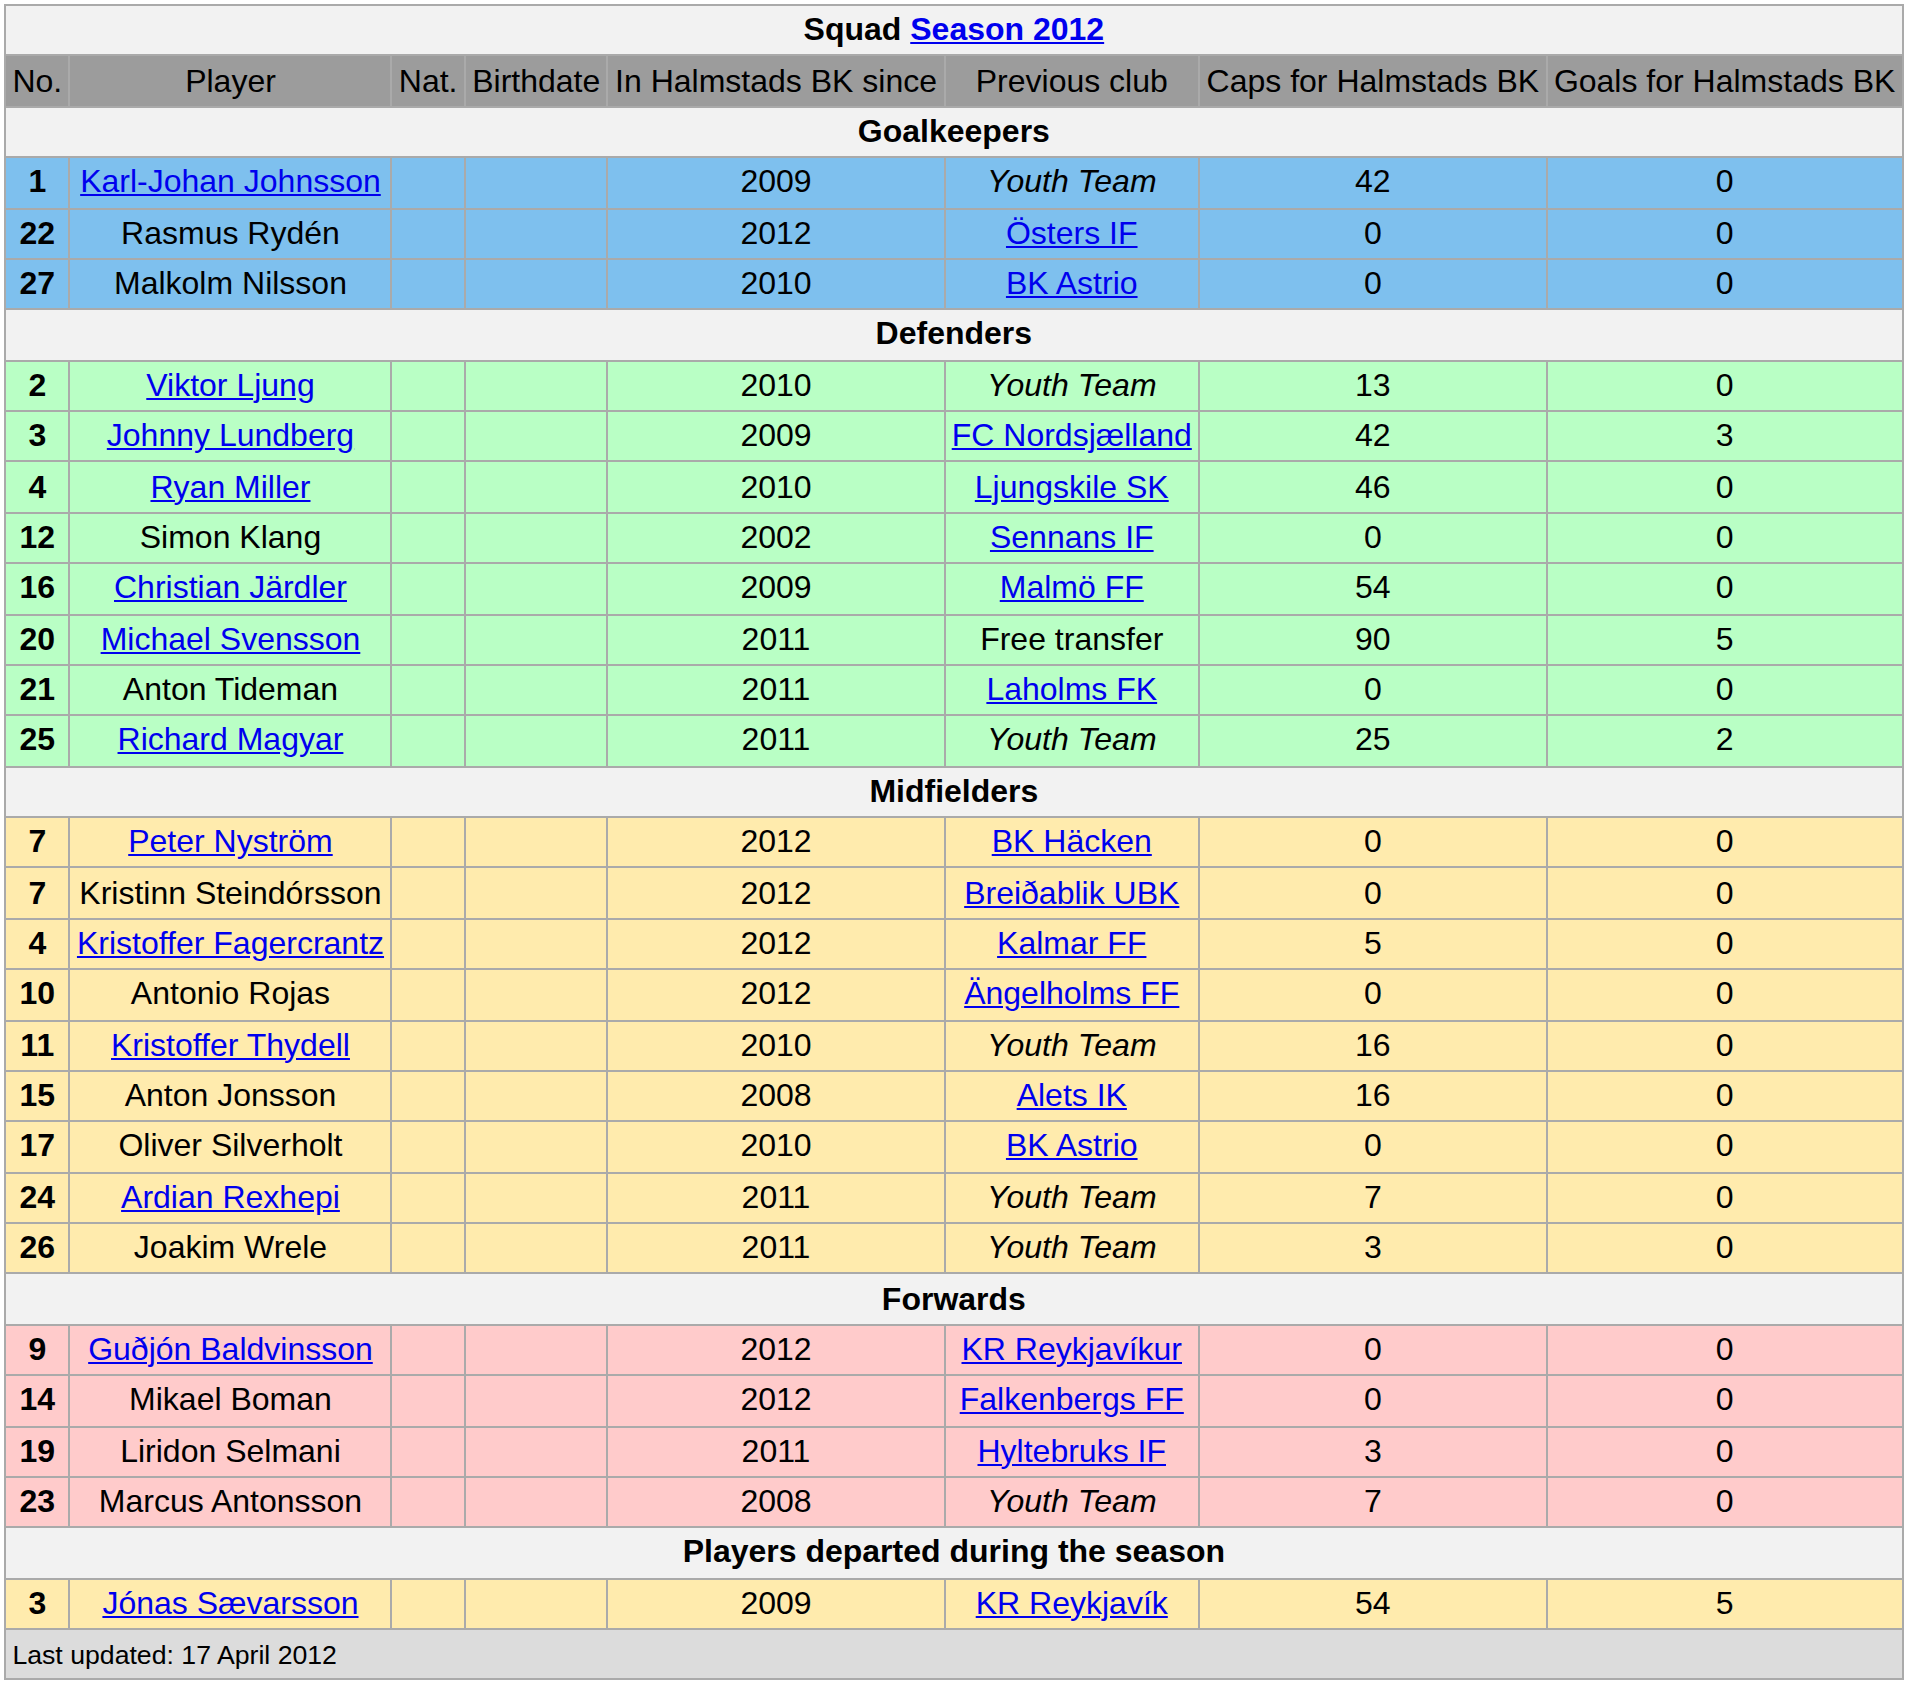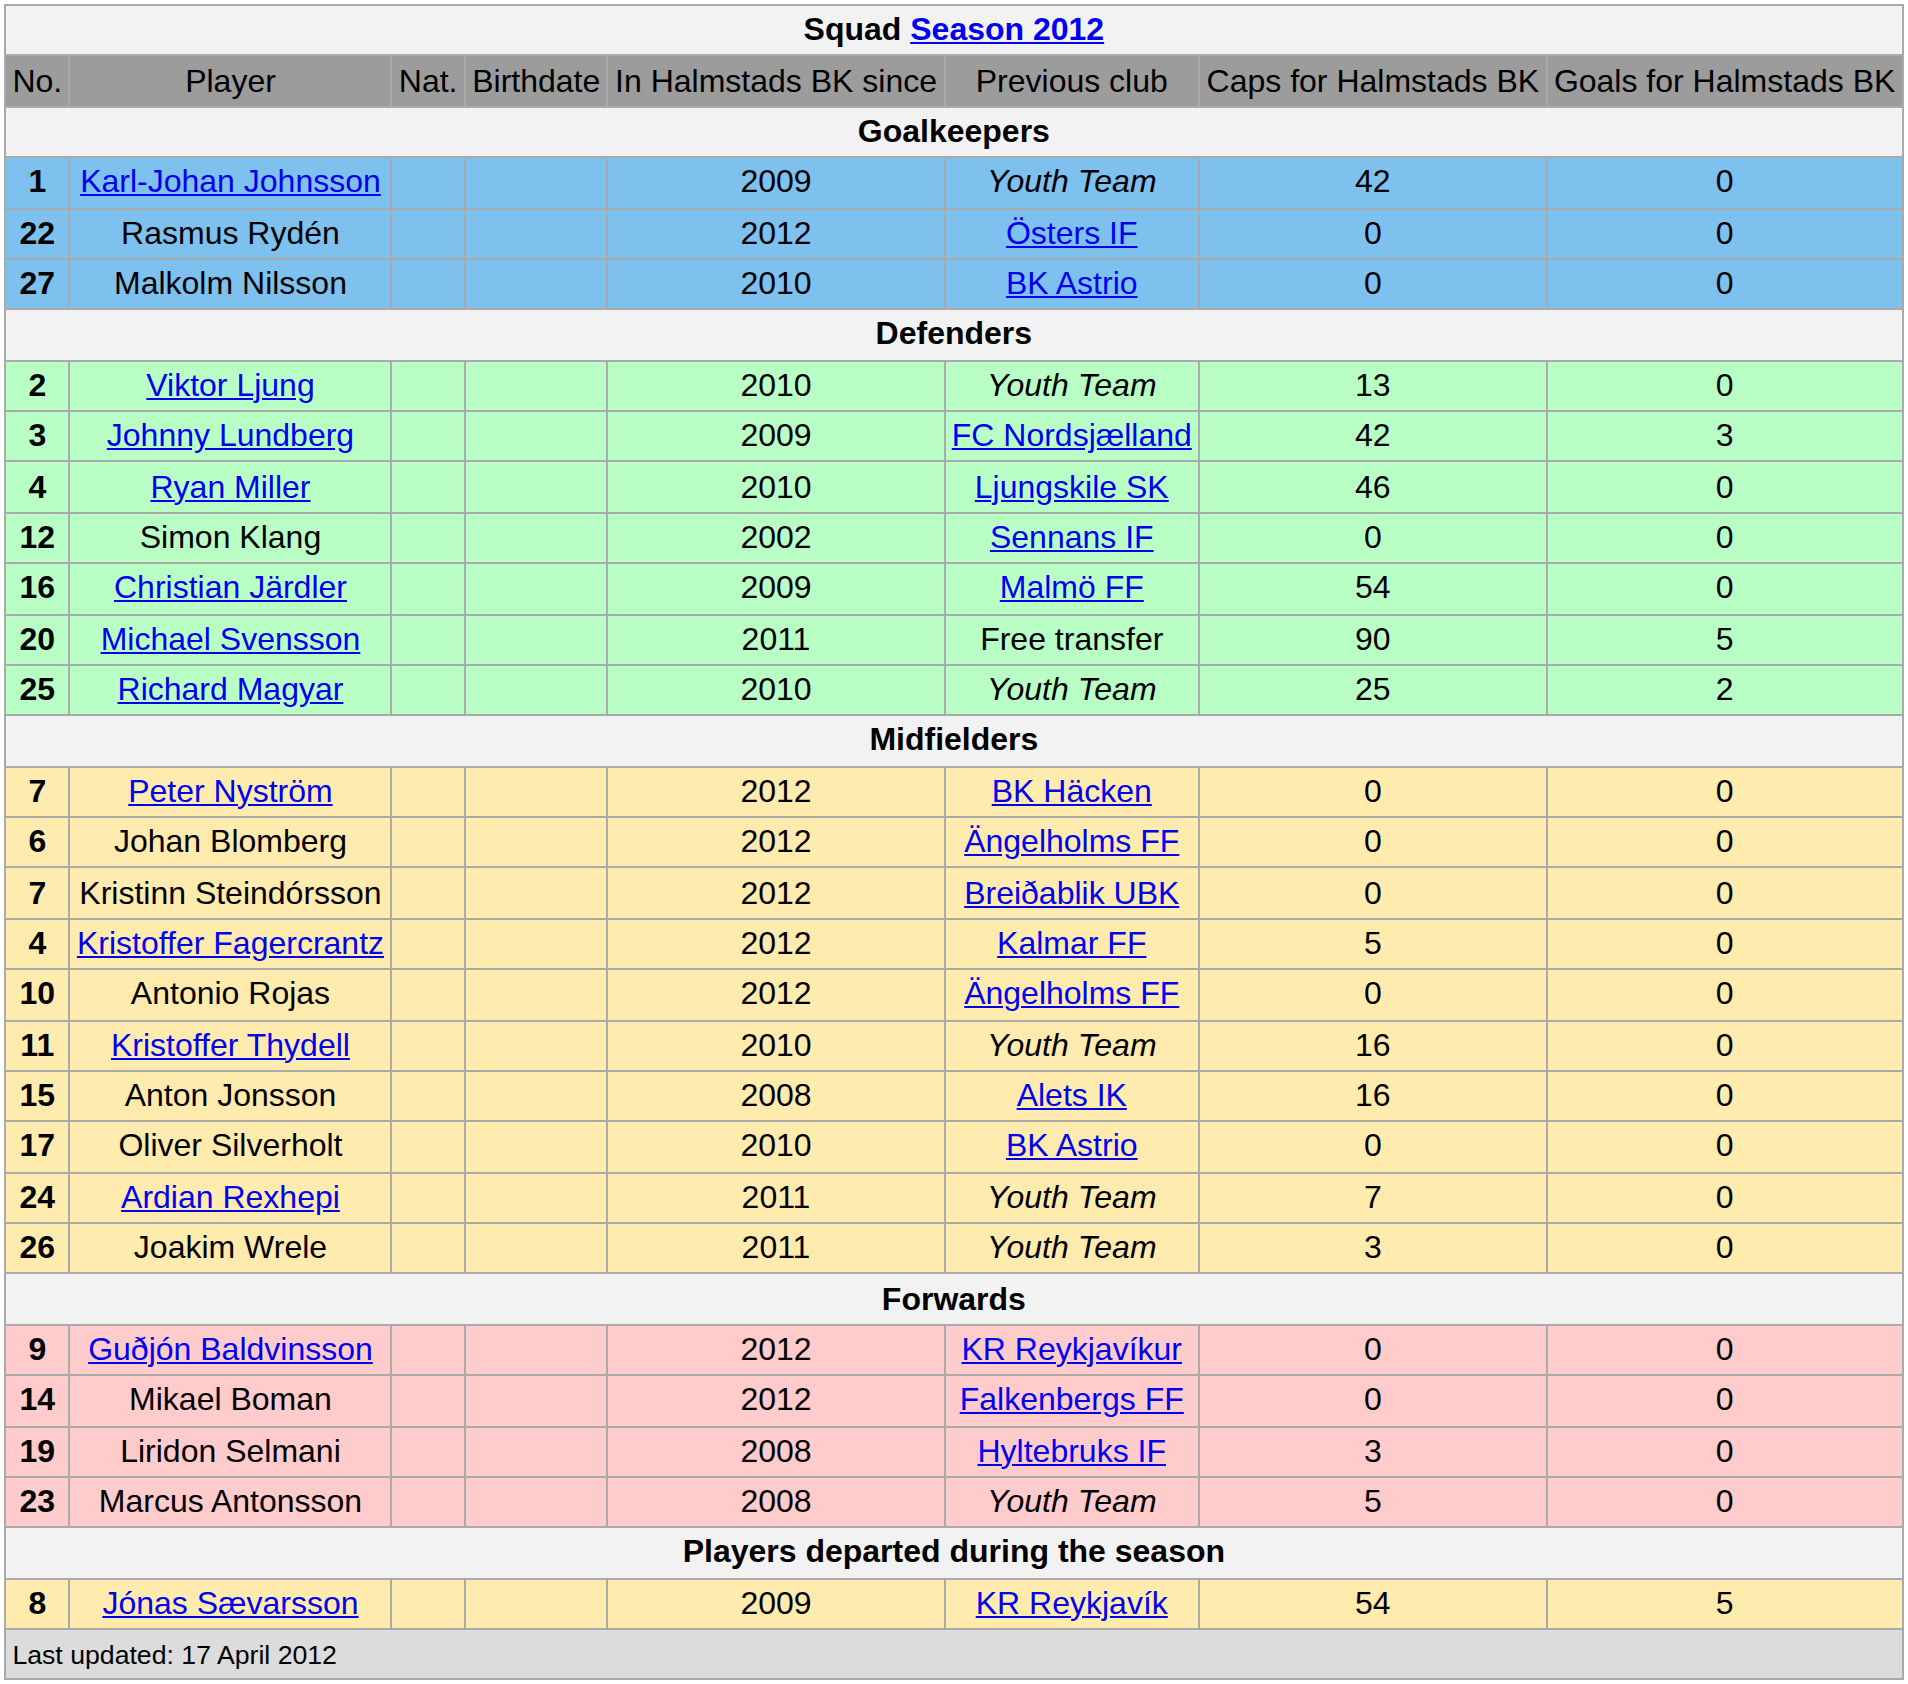- row: 21 | Anton Tideman | 2011 | Laholms FK | 0 | 0
Richard Magyar | column 5: 2011 -> 2010
+ row: 6 | Johan Blomberg | 2012 | Ängelholms FF | 0 | 0
Liridon Selmani | column 5: 2011 -> 2008
Marcus Antonsson | column 7: 7 -> 5
Jónas Sævarsson | column 1: 3 -> 8
